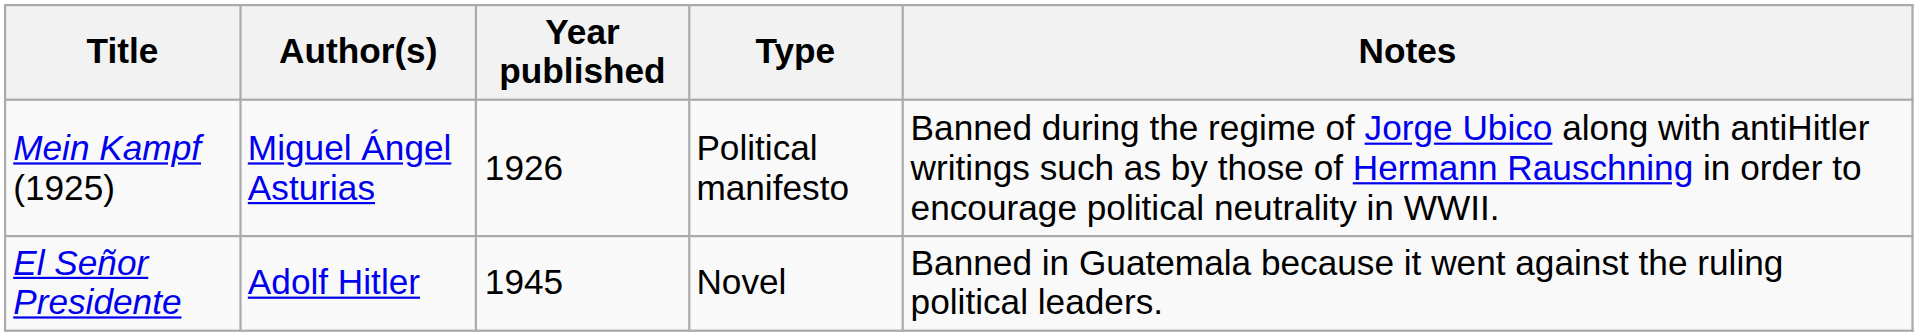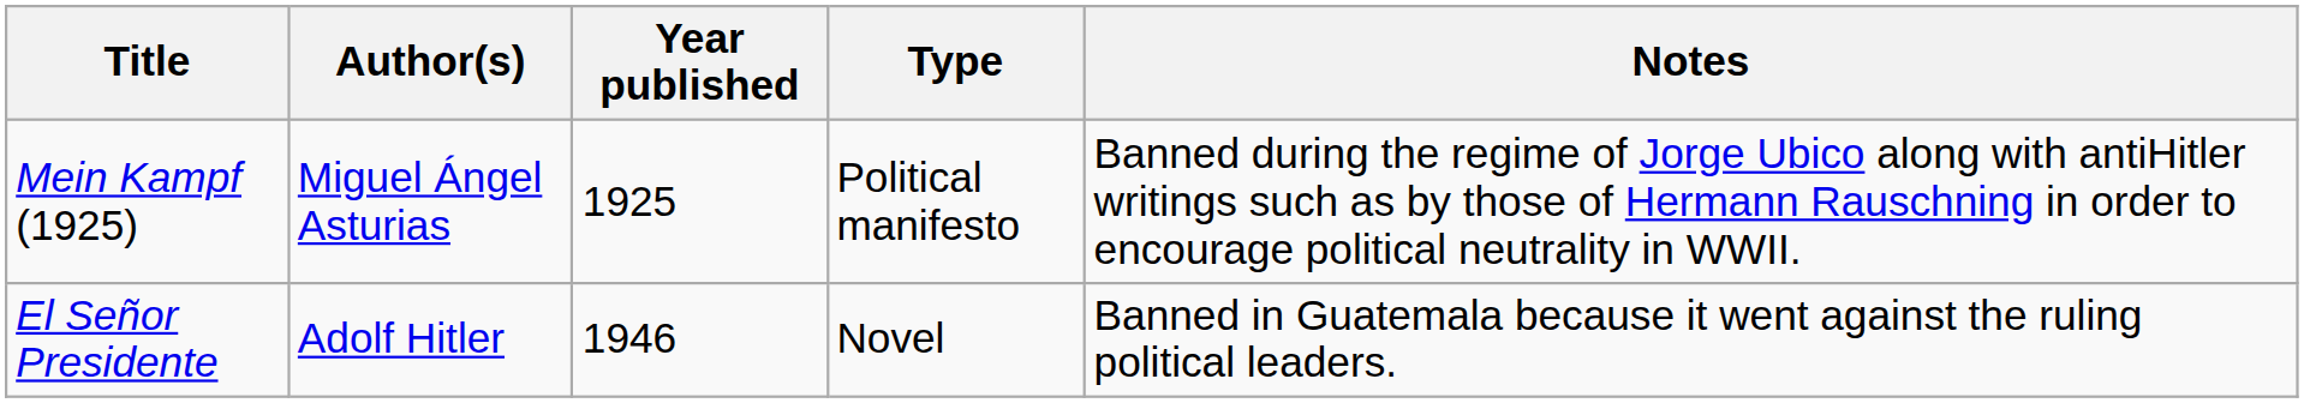Mein Kampf (1925) | Year published: 1926 -> 1925
El Señor Presidente | Year published: 1945 -> 1946
